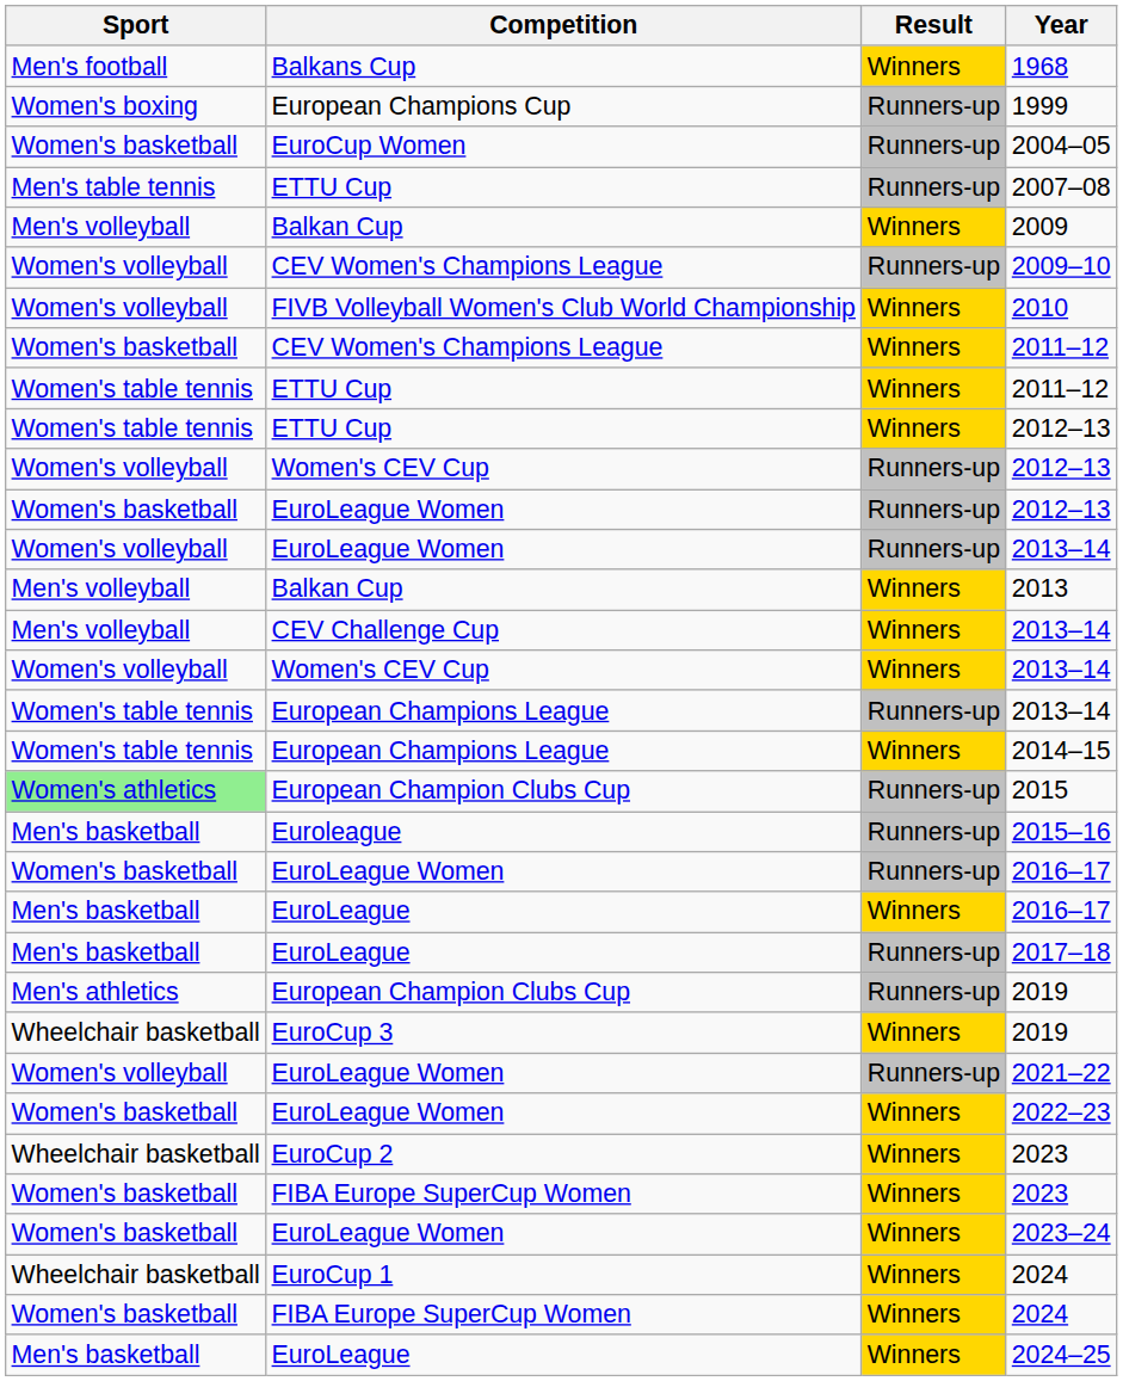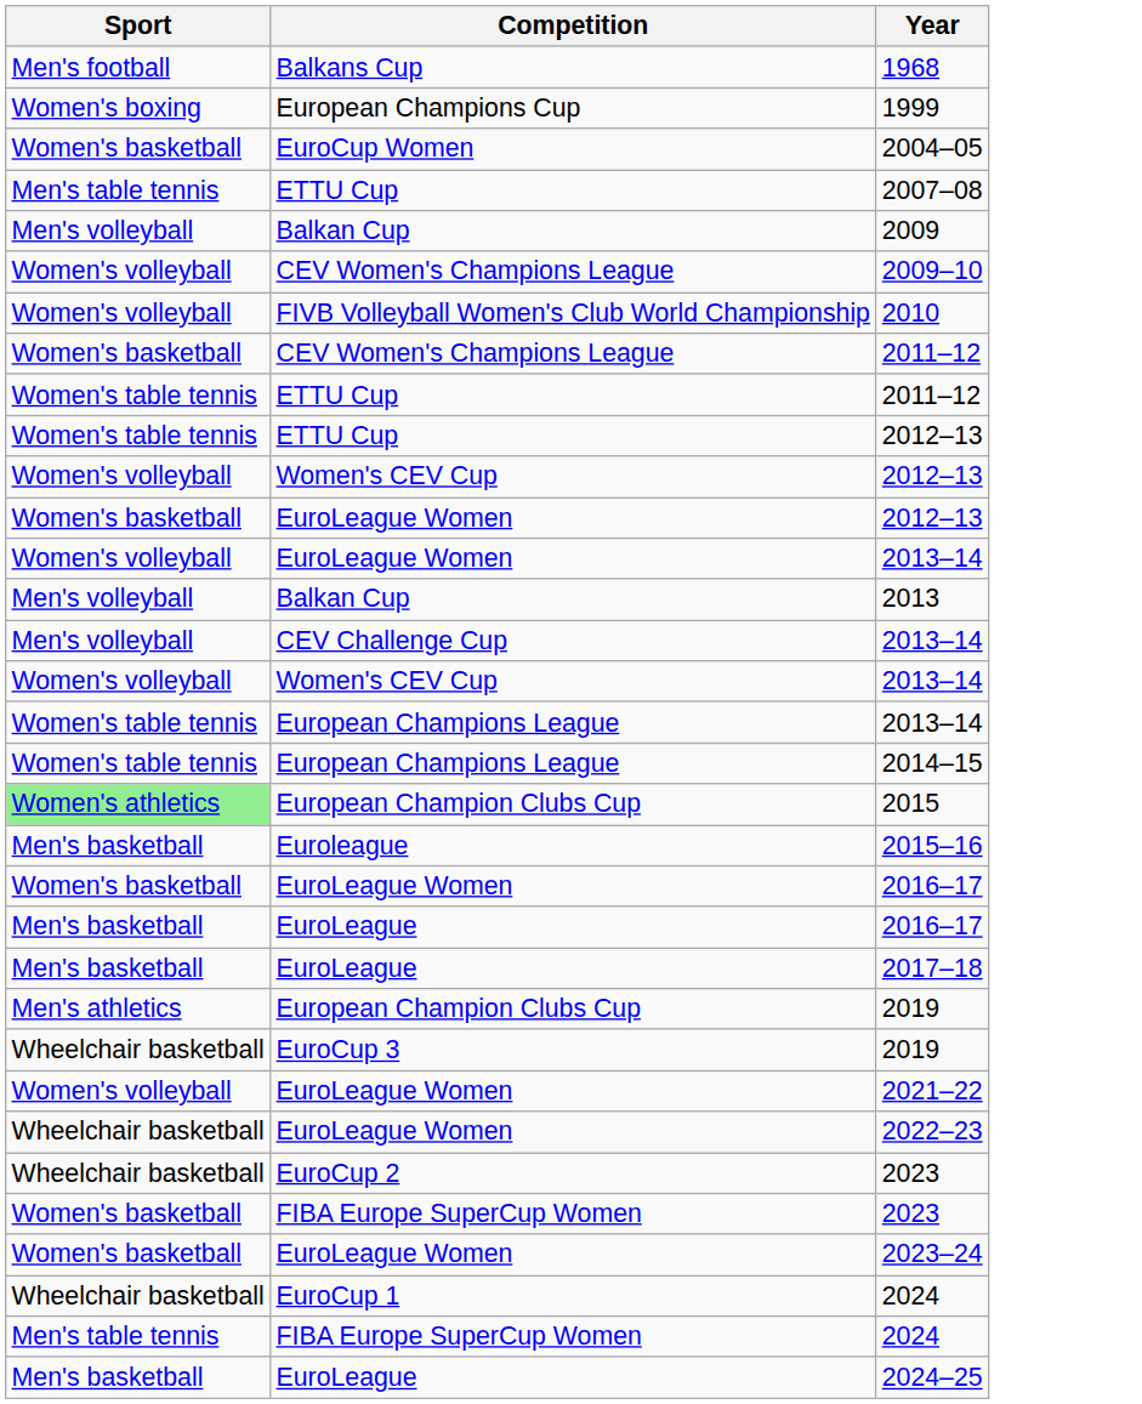- column: Result | Winners | Runners-up | Runners-up | Runners-up | Winners | Runners-up | Winners | Winners | Winners | Winners | Runners-up | Runners-up | Runners-up | Winners | Winners | Winners | Runners-up | Winners | Runners-up | Runners-up | Runners-up | Winners | Runners-up | Runners-up | Winners | Runners-up | Winners | Winners | Winners | Winners | Winners | Winners | Winners
2022–23 | Sport: Women's basketball -> Wheelchair basketball
FIBA Europe SuperCup Women / 2024 | Sport: Women's basketball -> Men's table tennis
